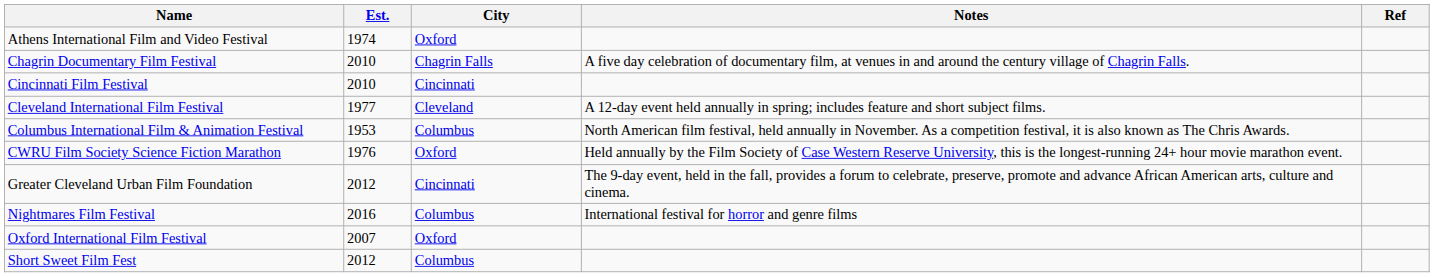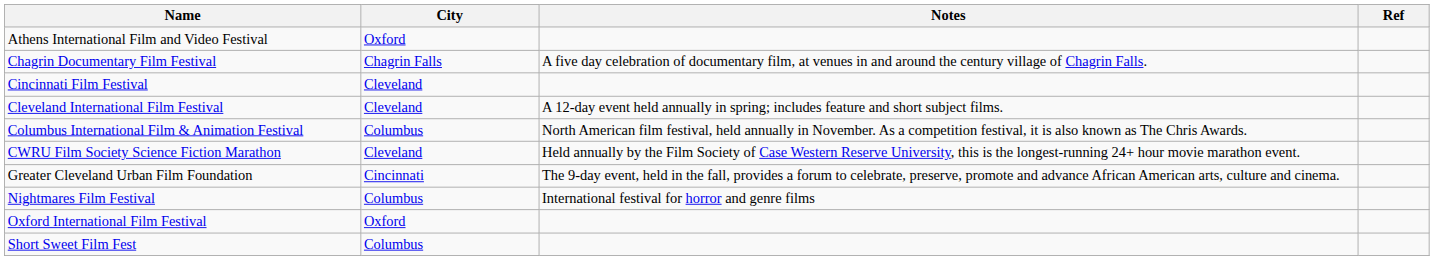- column: Est. | 1974 | 2010 | 2010 | 1977 | 1953 | 1976 | 2012 | 2016 | 2007 | 2012
Cincinnati Film Festival | City: Cincinnati -> Cleveland
CWRU Film Society Science Fiction Marathon | City: Oxford -> Cleveland
